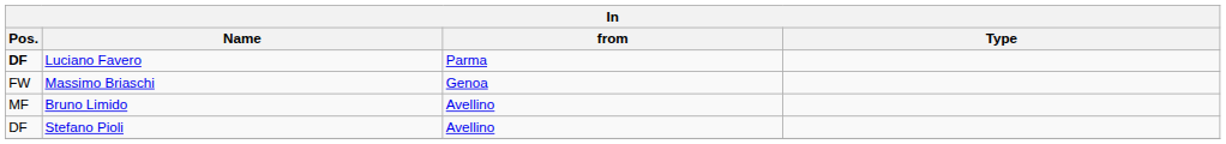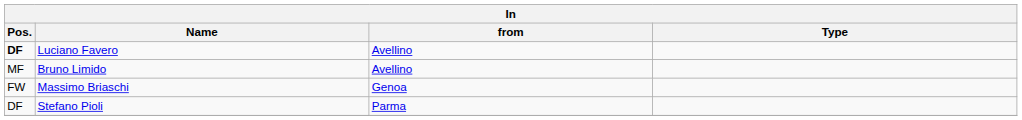Luciano Favero | from: Parma -> Avellino
rows swapped: Massimo Briaschi <-> Bruno Limido
Stefano Pioli | from: Avellino -> Parma
